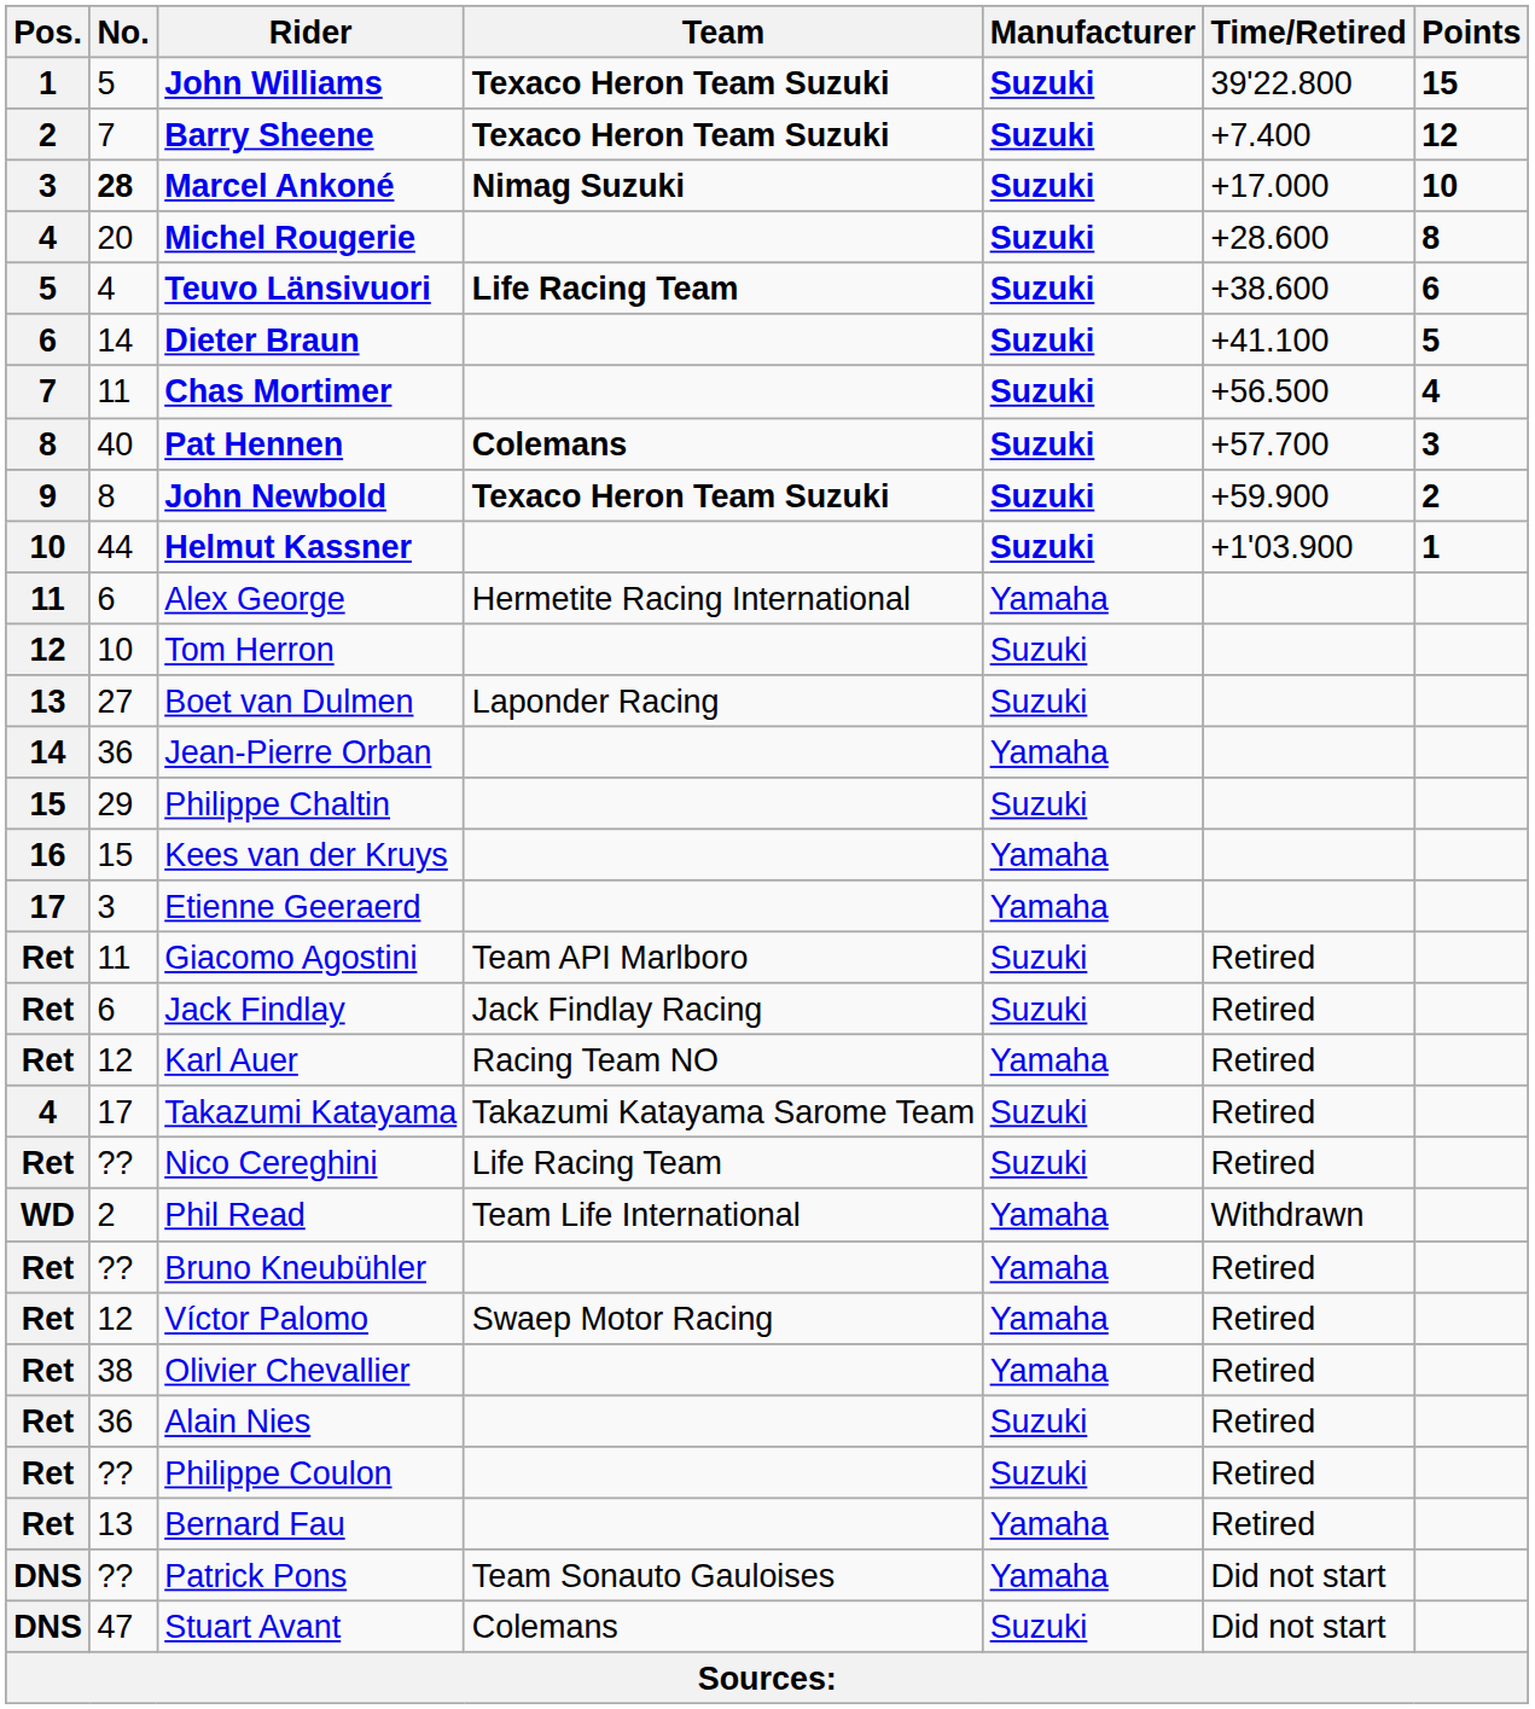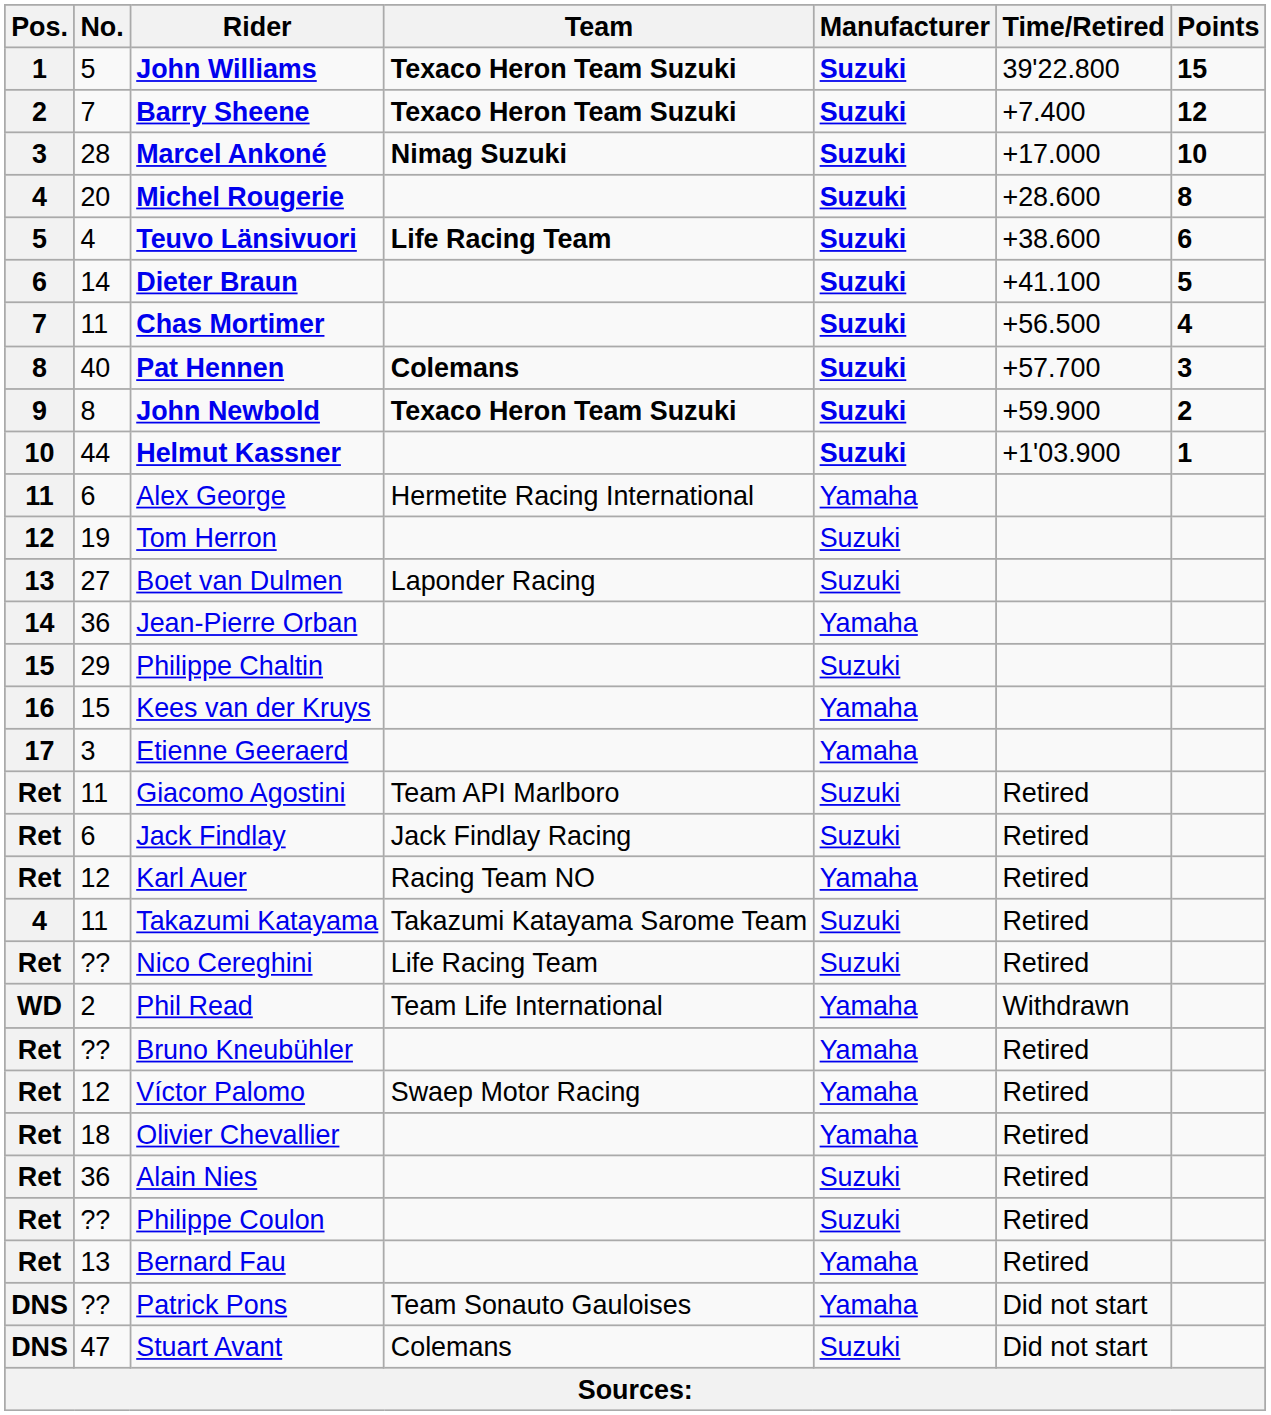Marcel Ankoné | No.: bold -> normal
Tom Herron | No.: 10 -> 19
Takazumi Katayama | No.: 17 -> 11
Olivier Chevallier | No.: 38 -> 18
